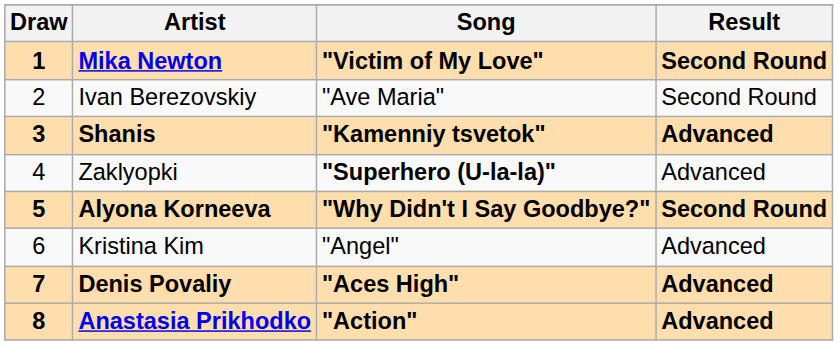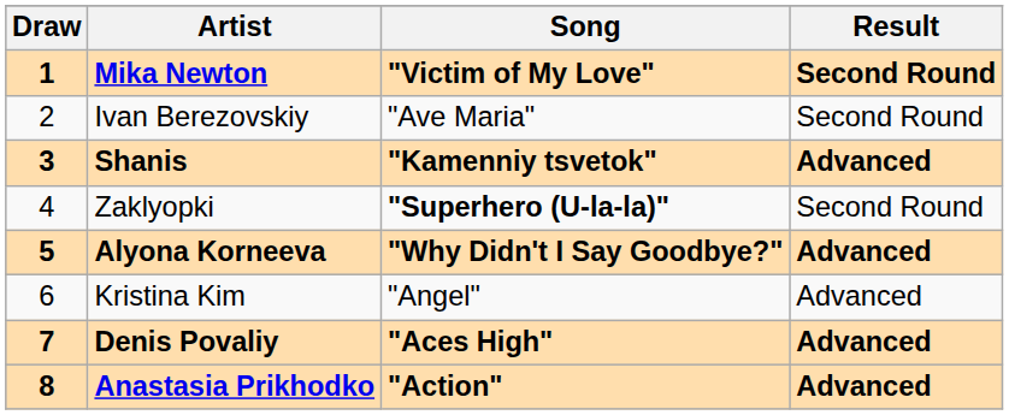Zaklyopki | Result: Advanced -> Second Round
Alyona Korneeva | Result: Second Round -> Advanced
